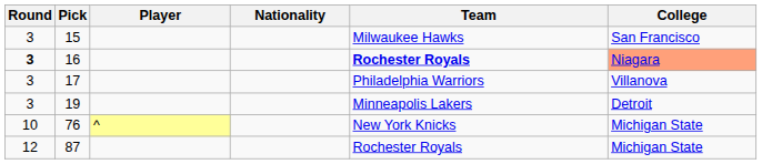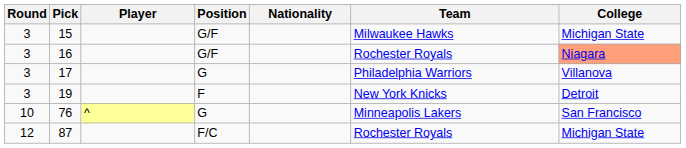+ column: Position | G/F | G/F | G | F | G | F/C
15 | College: San Francisco -> Michigan State
16 | Round: bold -> normal
16 | Team: bold -> normal
19 | Team: Minneapolis Lakers -> New York Knicks
76 | Team: New York Knicks -> Minneapolis Lakers
76 | College: Michigan State -> San Francisco
